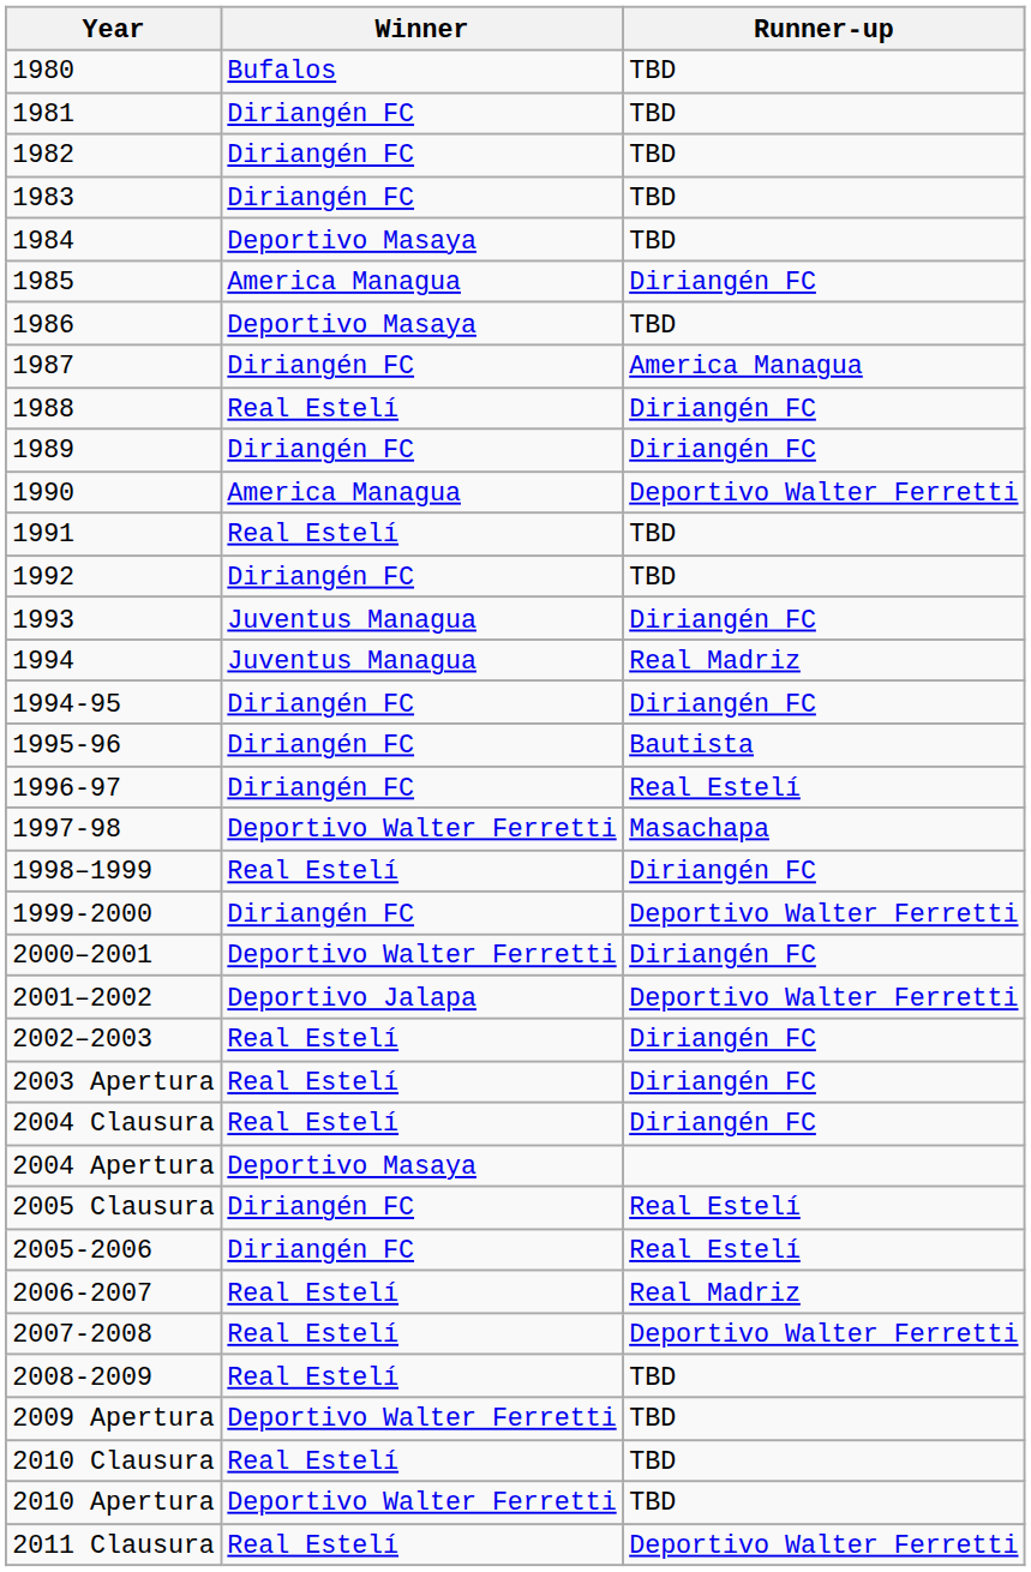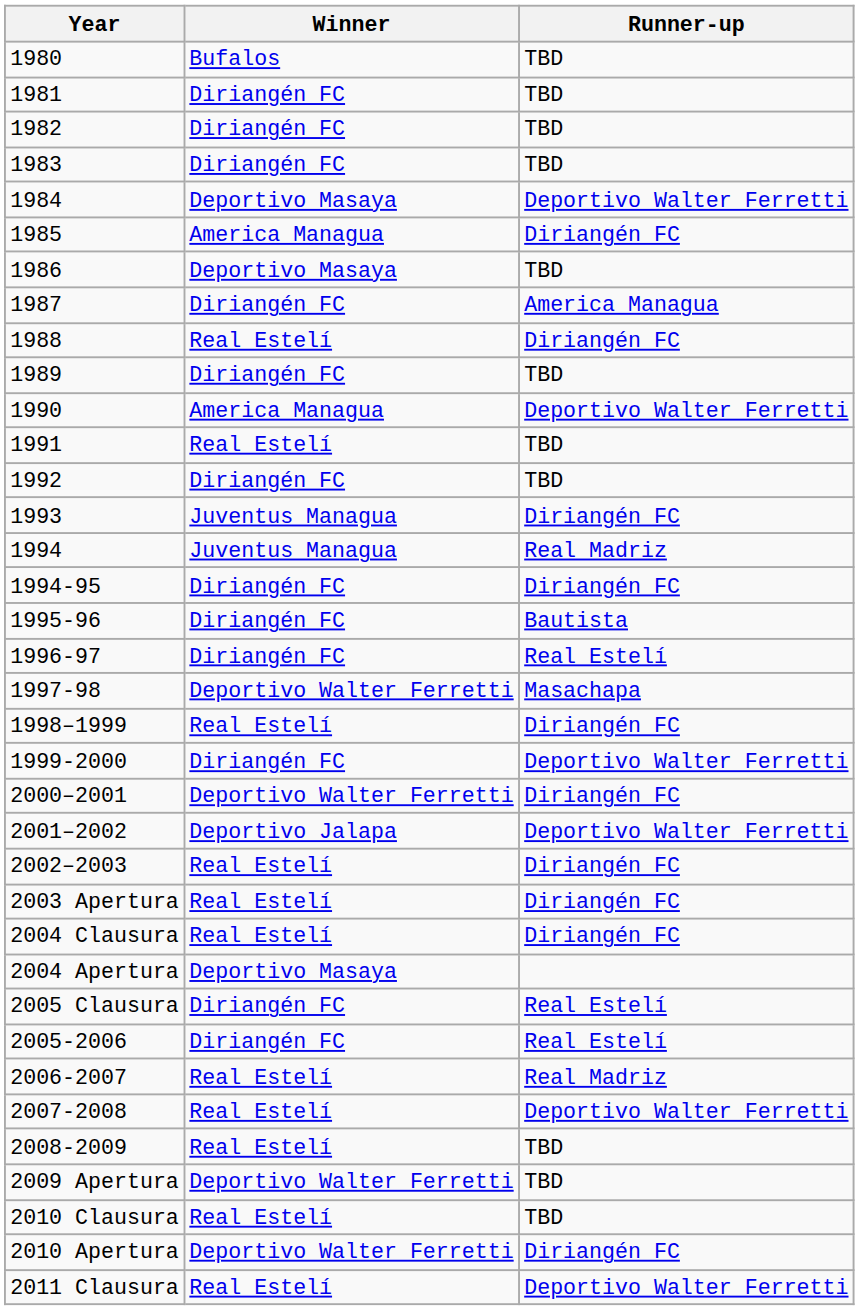1984 | Runner-up: TBD -> Deportivo Walter Ferretti
1989 | Runner-up: Diriangén FC -> TBD
2010 Apertura | Runner-up: TBD -> Diriangén FC
